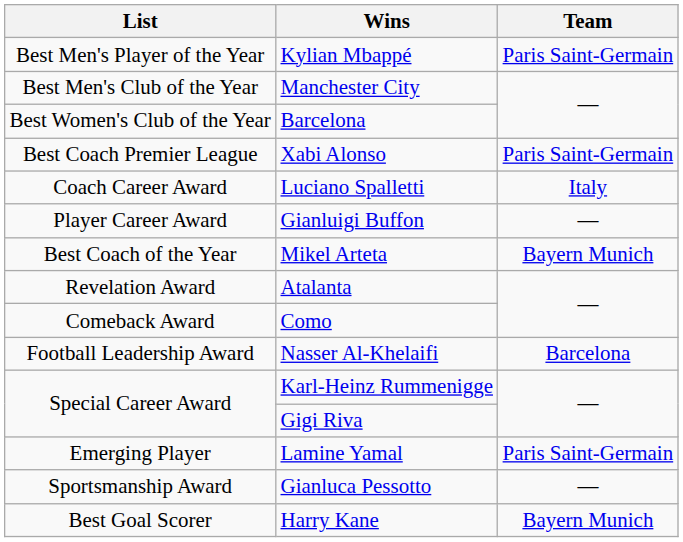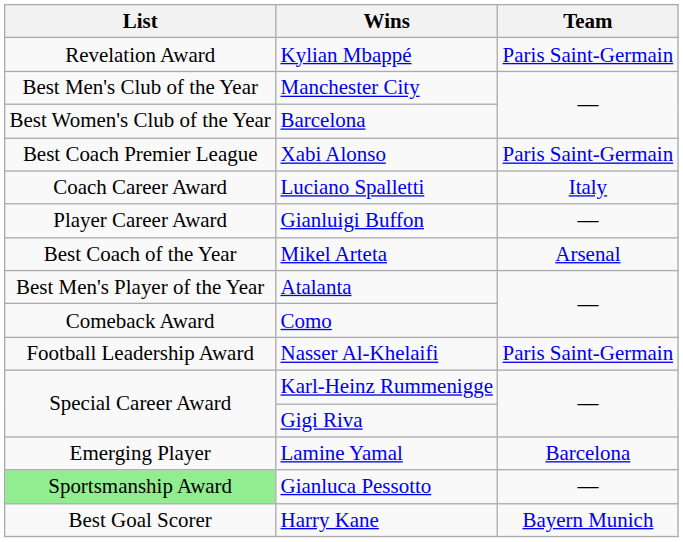Kylian Mbappé | List: Best Men's Player of the Year -> Revelation Award
Mikel Arteta | Team: Bayern Munich -> Arsenal
Atalanta | List: Revelation Award -> Best Men's Player of the Year
Nasser Al-Khelaifi | Team: Barcelona -> Paris Saint-Germain
Lamine Yamal | Team: Paris Saint-Germain -> Barcelona
Gianluca Pessotto | List: no background -> lightgreen background
